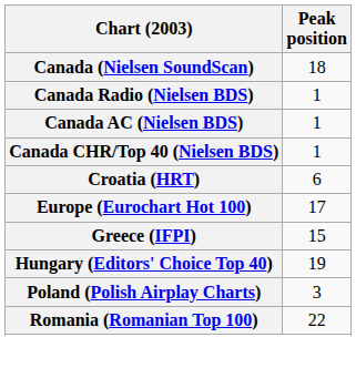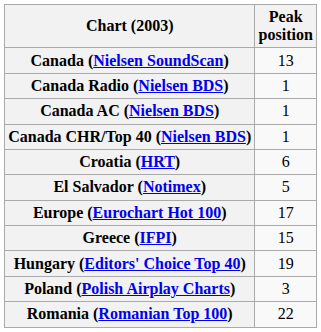Canada (Nielsen SoundScan) | Peak position: 18 -> 13
+ row: El Salvador (Notimex) | 5
